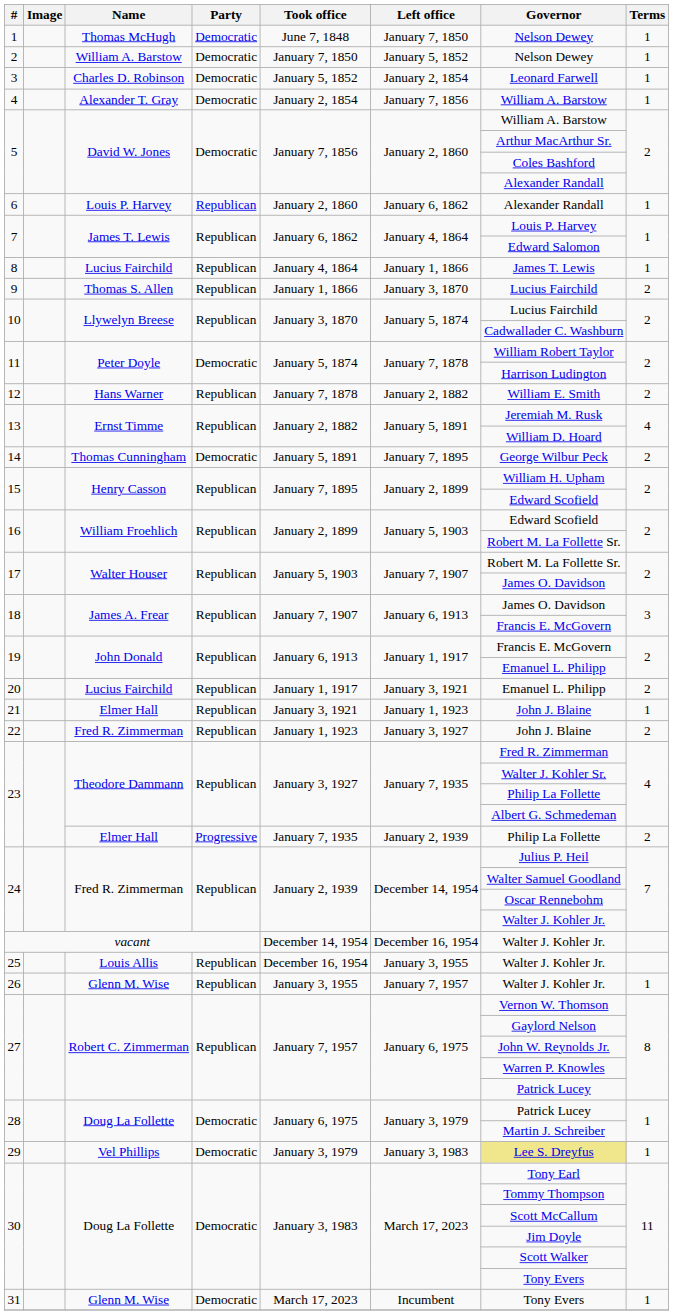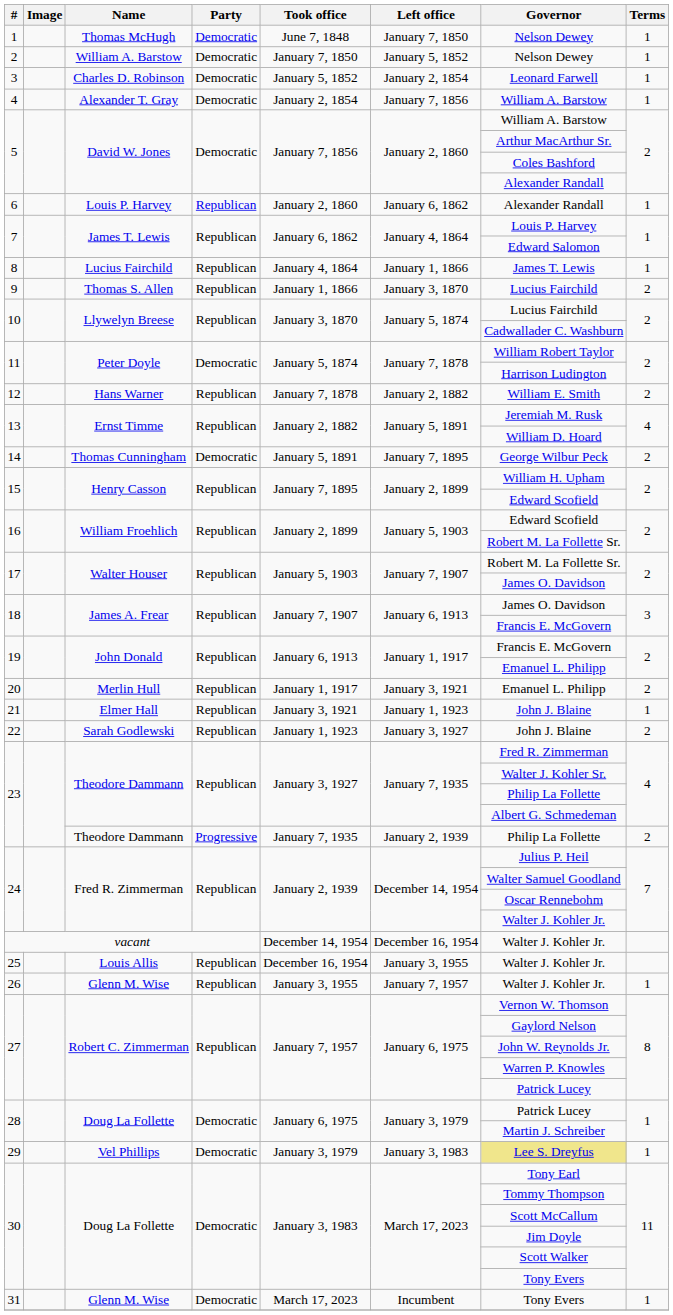20 | Name: Lucius Fairchild -> Merlin Hull
22 | Name: Fred R. Zimmerman -> Sarah Godlewski
23 / Progressive | Name: Elmer Hall -> Theodore Dammann
